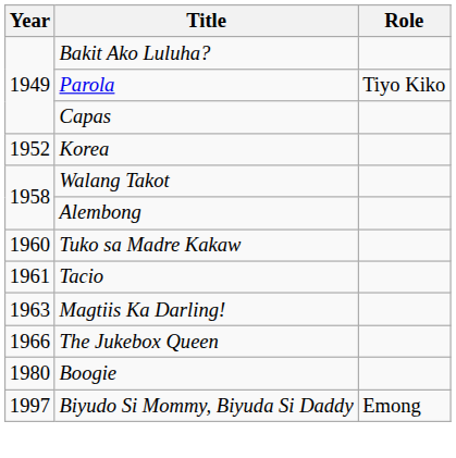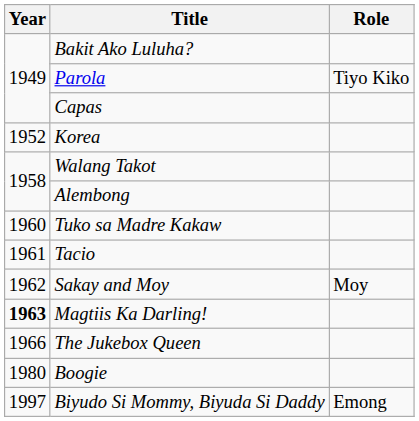+ row: 1962 | Sakay and Moy | Moy
Magtiis Ka Darling! | Year: normal -> bold
